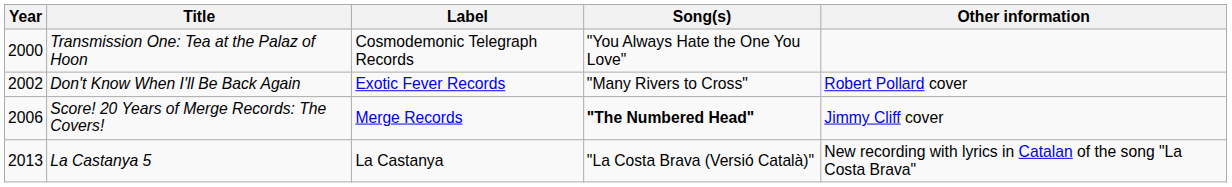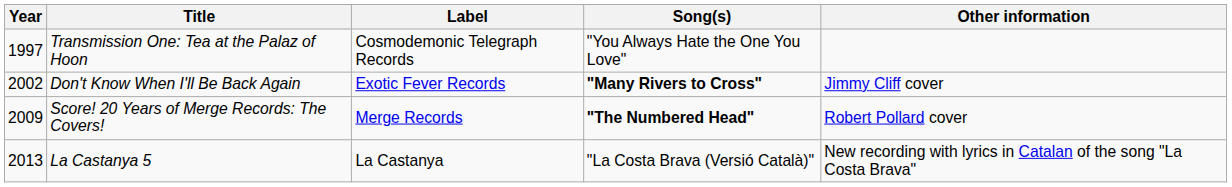Transmission One: Tea at the Palaz of Hoon | Year: 2000 -> 1997
Don't Know When I'll Be Back Again | Song(s): normal -> bold
Don't Know When I'll Be Back Again | Other information: Robert Pollard cover -> Jimmy Cliff cover
Score! 20 Years of Merge Records: The Covers! | Year: 2006 -> 2009
Score! 20 Years of Merge Records: The Covers! | Other information: Jimmy Cliff cover -> Robert Pollard cover
